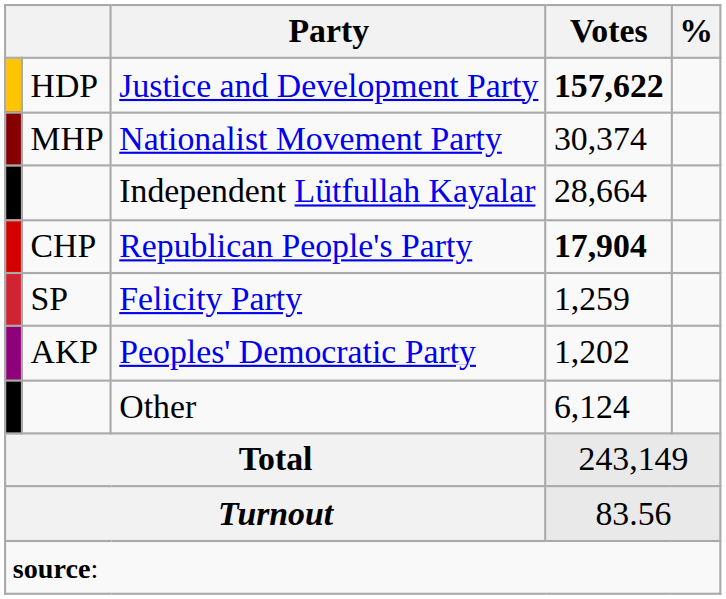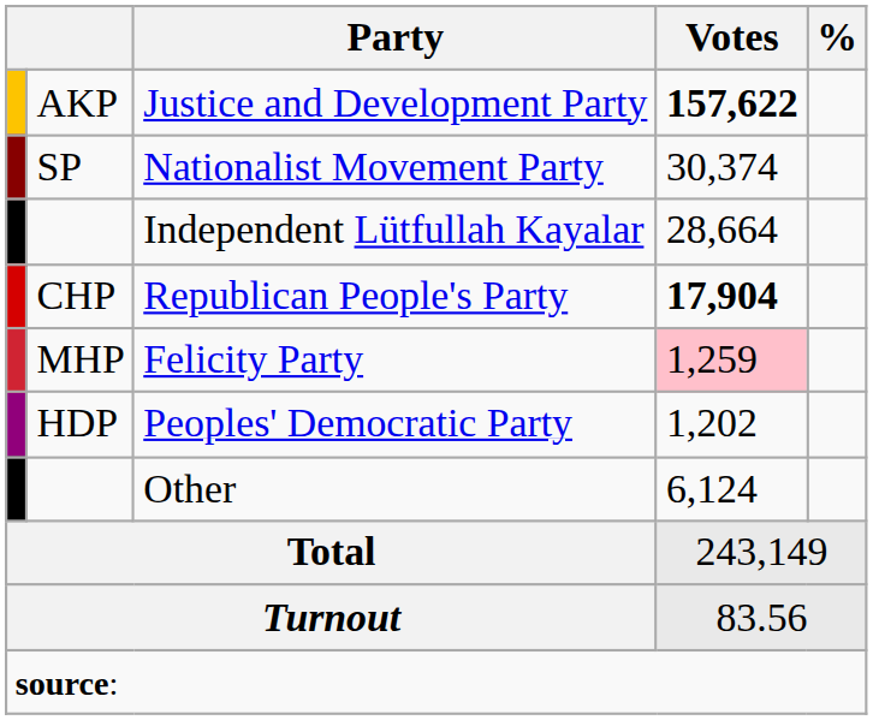Justice and Development Party | column 2: HDP -> AKP
Nationalist Movement Party | column 2: MHP -> SP
Felicity Party | column 2: SP -> MHP
Felicity Party | Votes: no background -> pink background
Peoples' Democratic Party | column 2: AKP -> HDP
